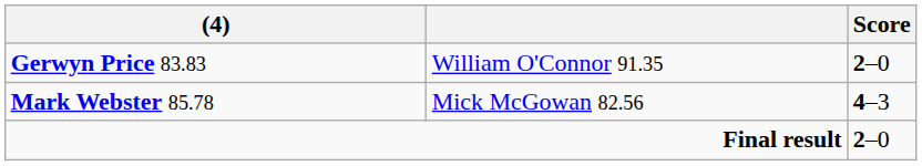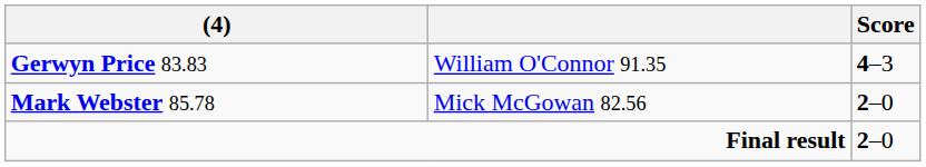Gerwyn Price 83.83 | Score: 2–0 -> 4–3
Mark Webster 85.78 | Score: 4–3 -> 2–0
